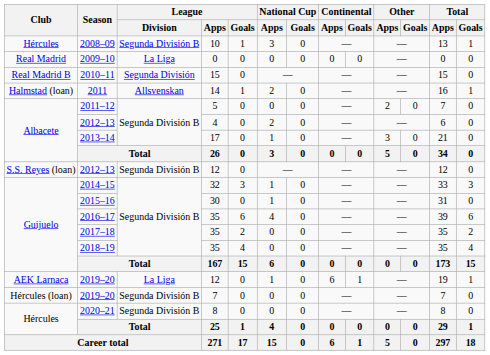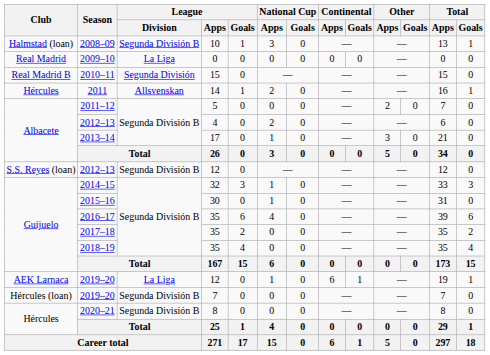2008–09 | Club: Hércules -> Halmstad (loan)
2011 | Club: Halmstad (loan) -> Hércules
